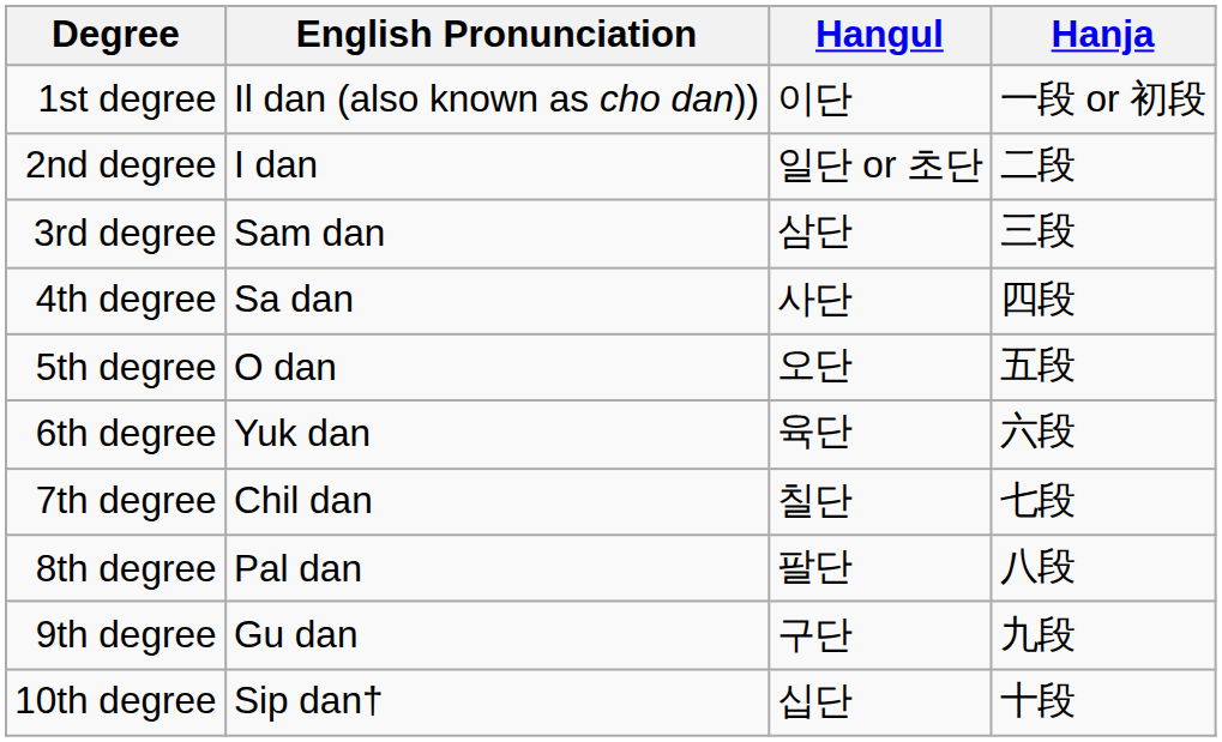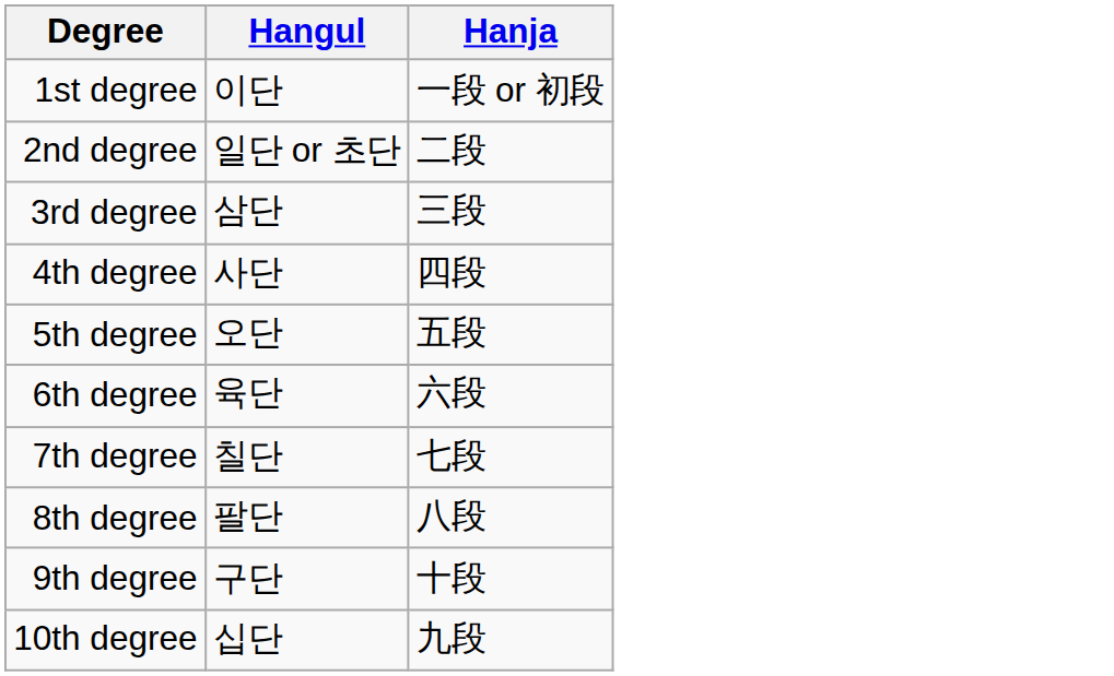- column: English Pronunciation | Il dan (also known as cho dan)) | I dan | Sam dan | Sa dan | O dan | Yuk dan | Chil dan | Pal dan | Gu dan | Sip dan†
9th degree | Hanja: 九段 -> 十段
10th degree | Hanja: 十段 -> 九段
